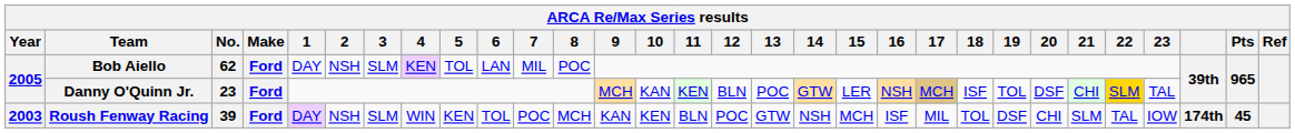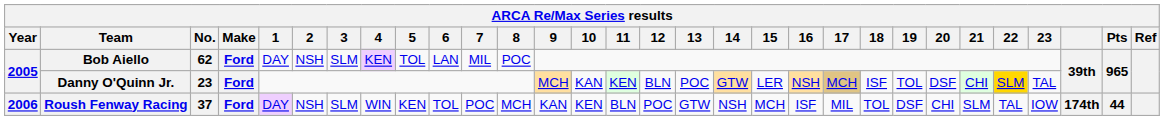Roush Fenway Racing | Year: 2003 -> 2006
Roush Fenway Racing | No.: 39 -> 37
Roush Fenway Racing | Pts: 45 -> 44
